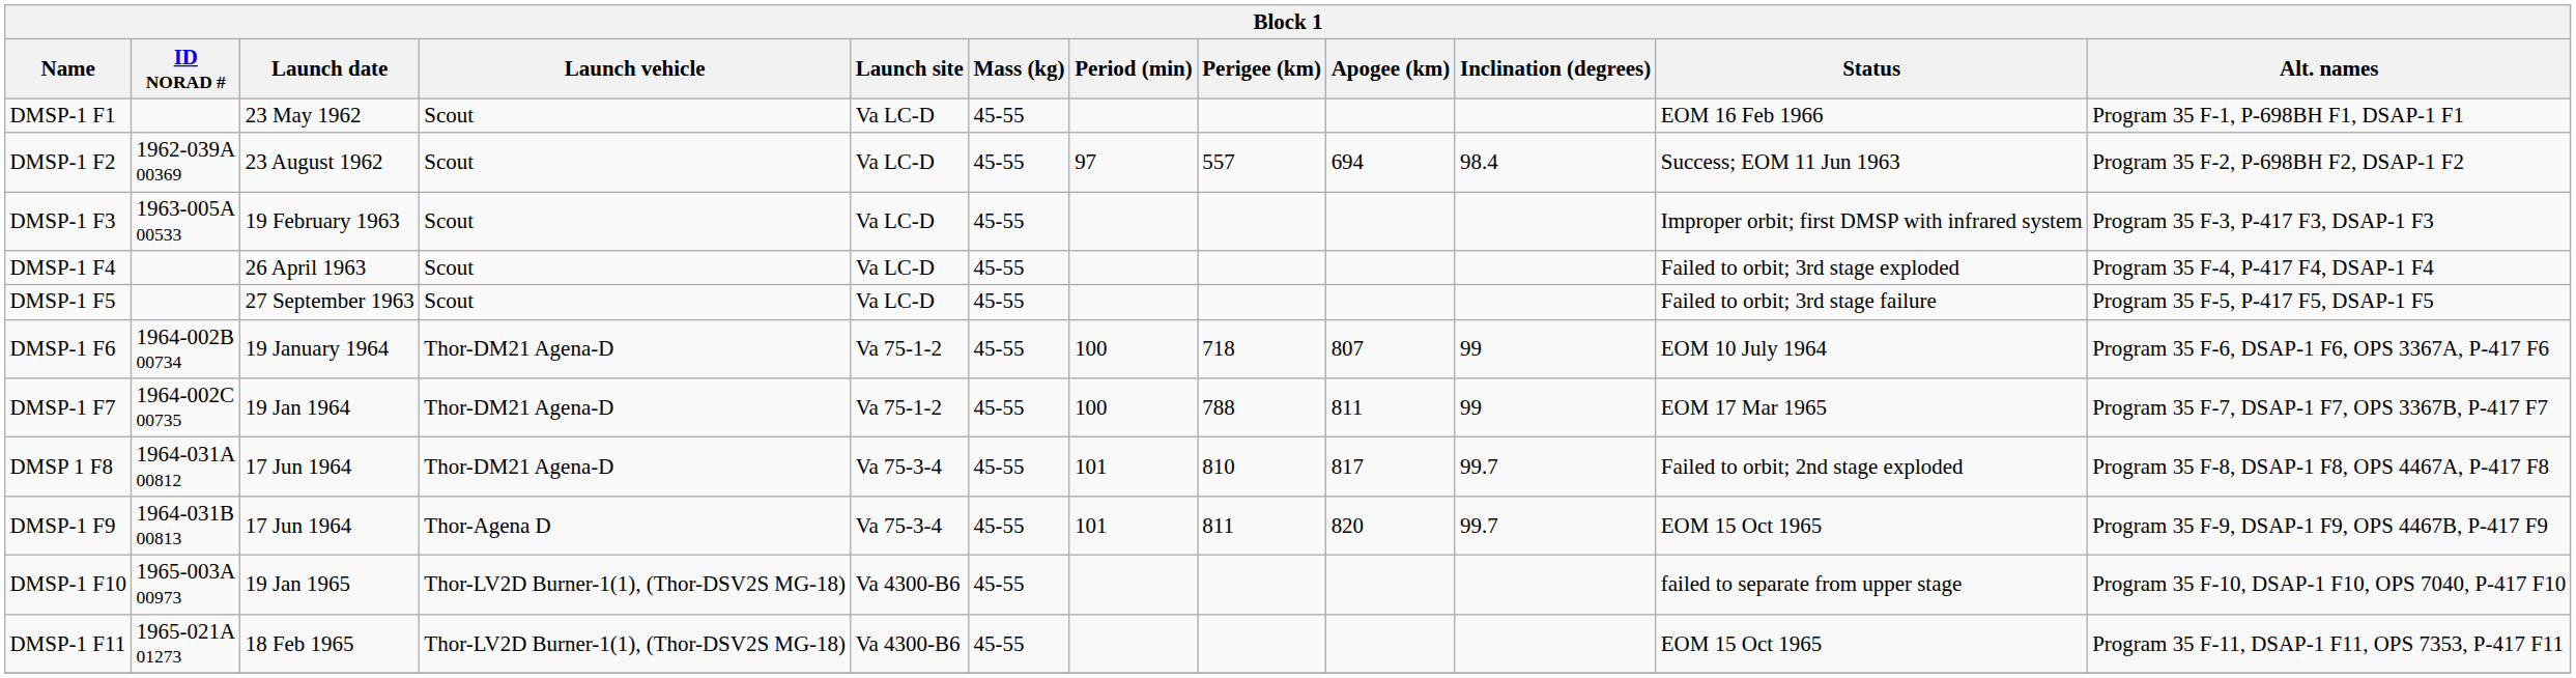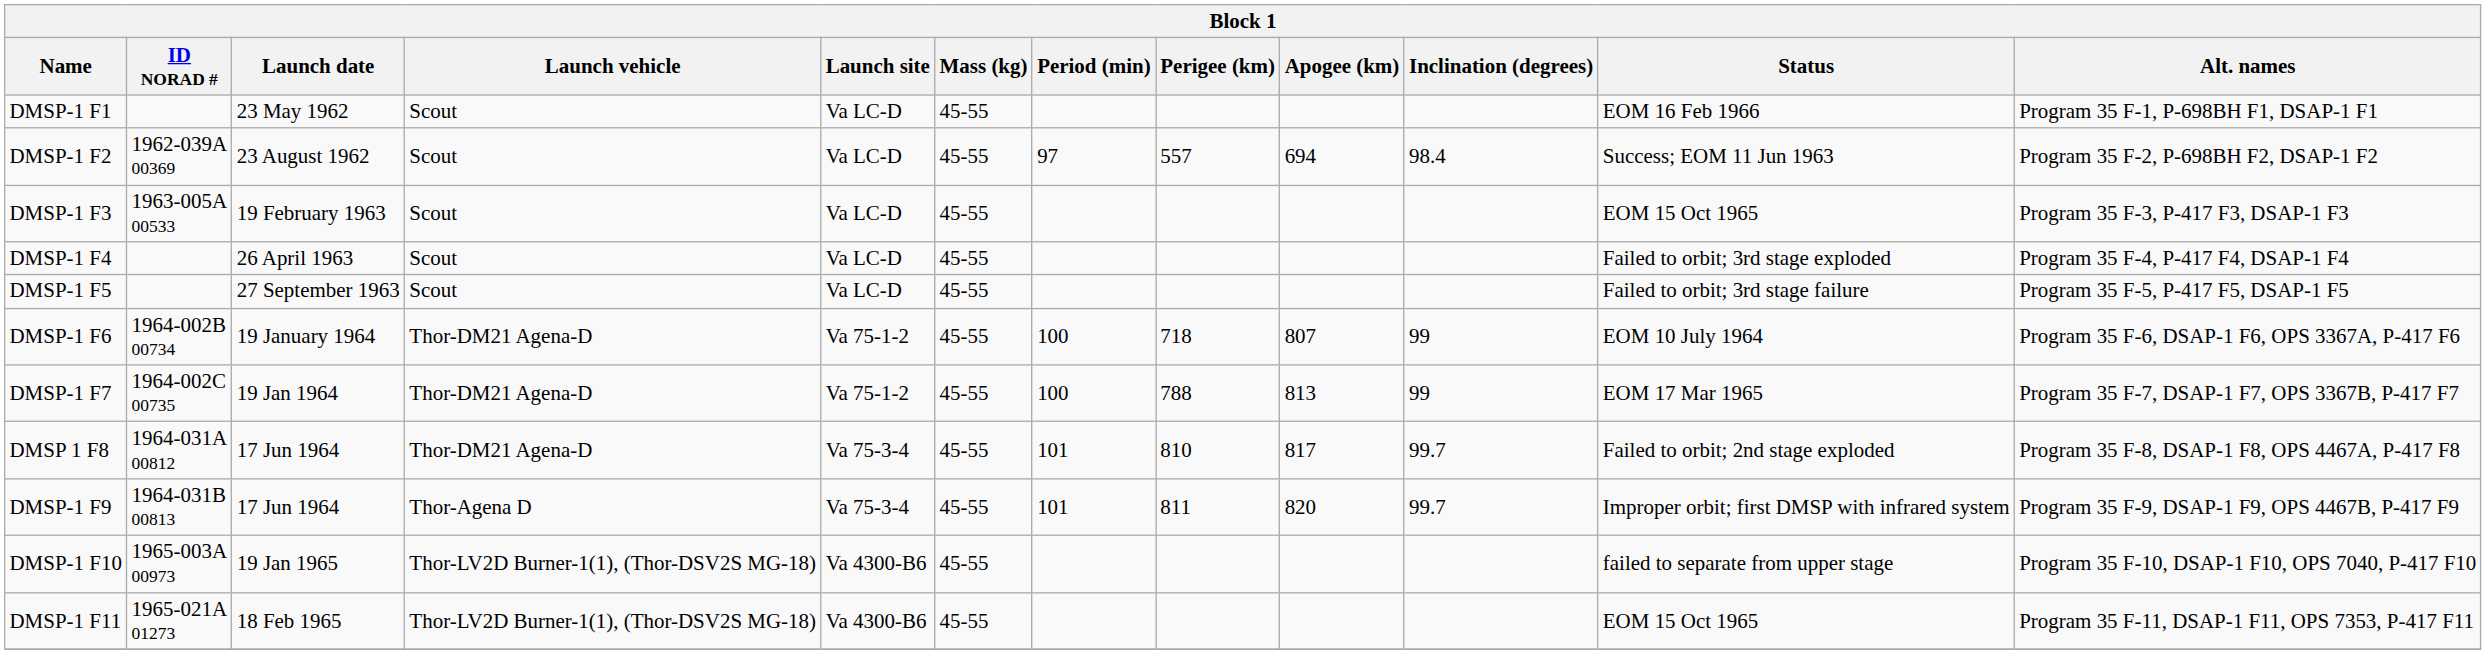DMSP-1 F3 | Status: Improper orbit; first DMSP with infrared system -> EOM 15 Oct 1965
DMSP-1 F7 | Apogee (km): 811 -> 813
DMSP-1 F9 | Status: EOM 15 Oct 1965 -> Improper orbit; first DMSP with infrared system
